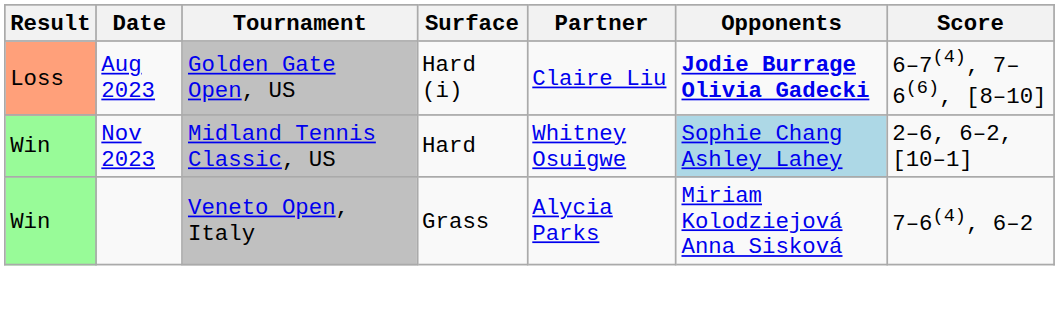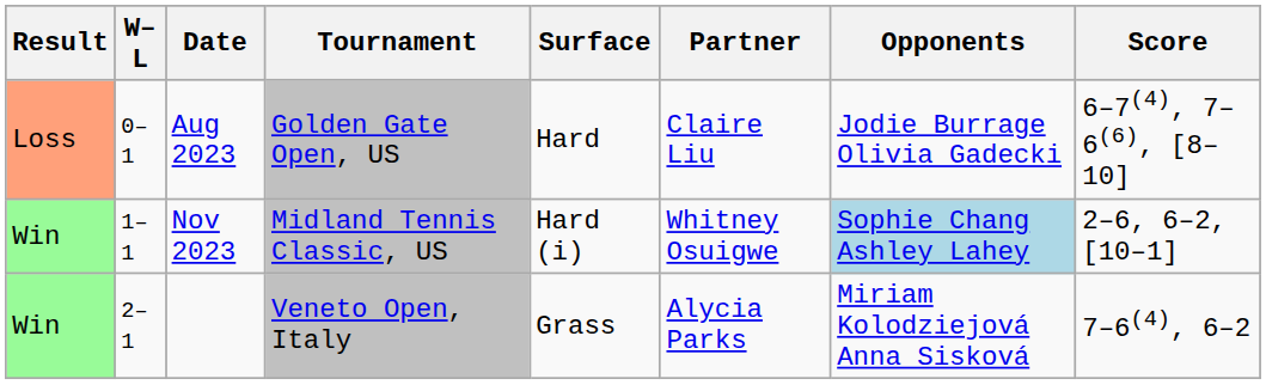+ column: W–L | 0–1 | 1–1 | 2–1
Aug 2023 | Surface: Hard (i) -> Hard
Aug 2023 | Opponents: bold -> normal
Nov 2023 | Surface: Hard -> Hard (i)
